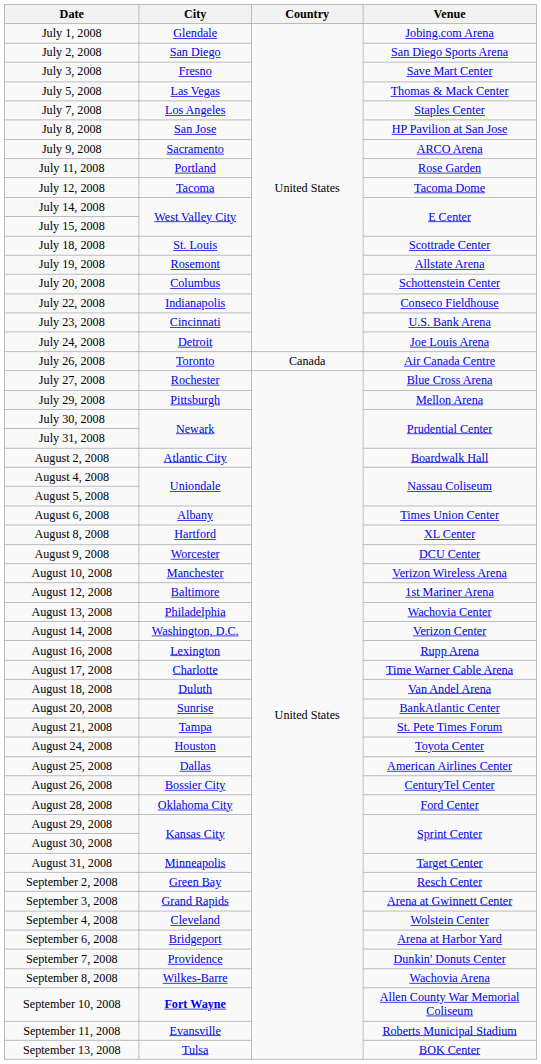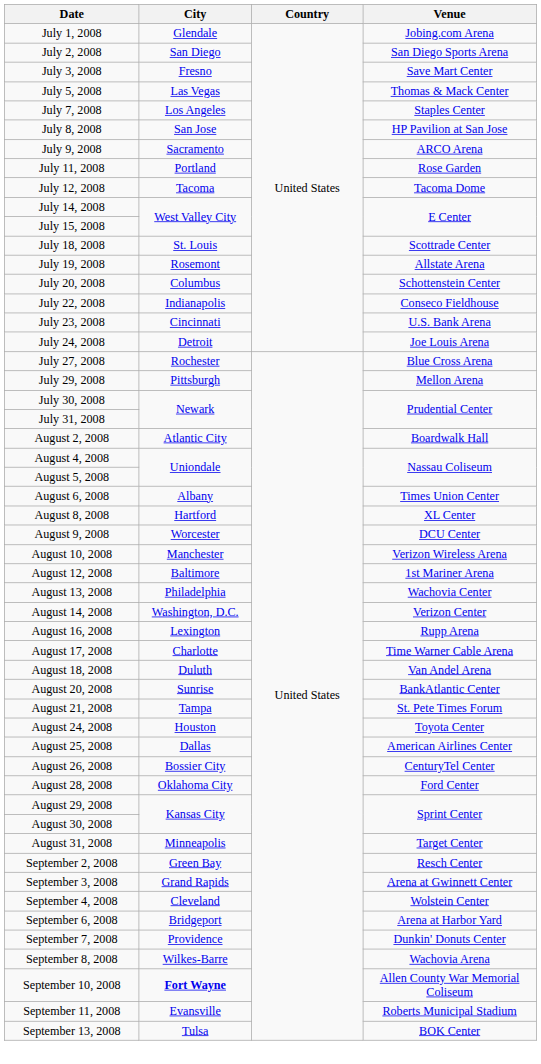- row: July 26, 2008 | Toronto | Canada | Air Canada Centre
